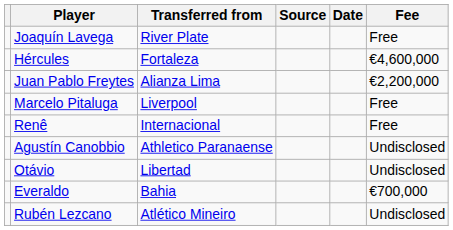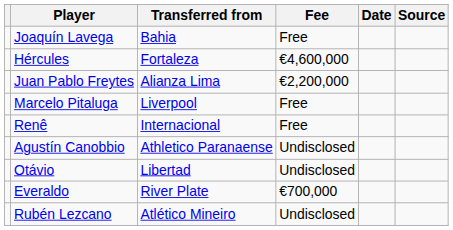columns swapped: Fee <-> Source
Joaquín Lavega | Transferred from: River Plate -> Bahia
Everaldo | Transferred from: Bahia -> River Plate
